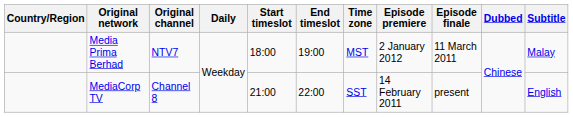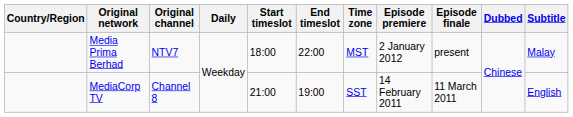Media Prima Berhad | End timeslot: 19:00 -> 22:00
Media Prima Berhad | Episode finale: 11 March 2011 -> present
MediaCorp TV | End timeslot: 22:00 -> 19:00
MediaCorp TV | Episode finale: present -> 11 March 2011
